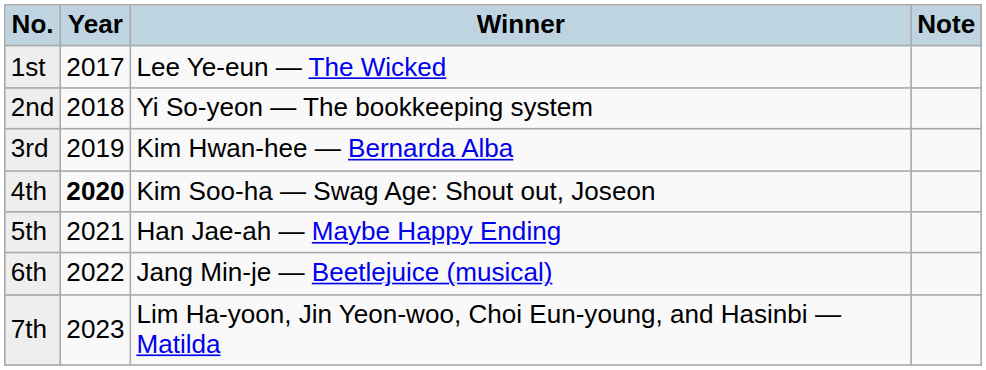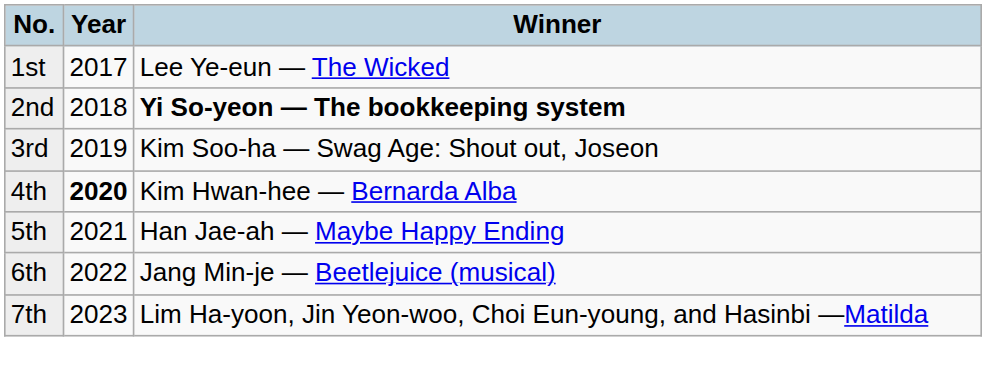- column: Note
2nd | Winner: normal -> bold
3rd | Winner: Kim Hwan-hee — Bernarda Alba -> Kim Soo-ha — Swag Age: Shout out, Joseon
4th | Winner: Kim Soo-ha — Swag Age: Shout out, Joseon -> Kim Hwan-hee — Bernarda Alba
